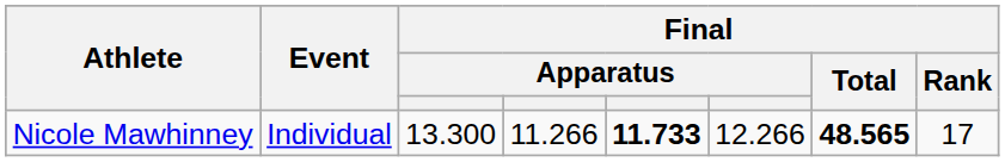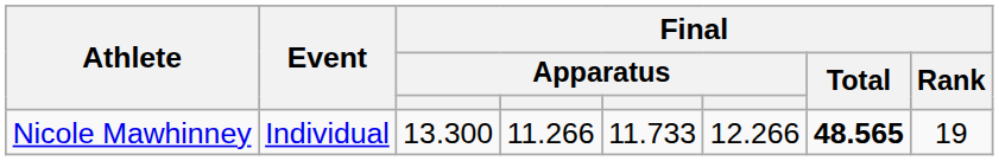Nicole Mawhinney | column 5: bold -> normal
Nicole Mawhinney | Final / Rank: 17 -> 19
